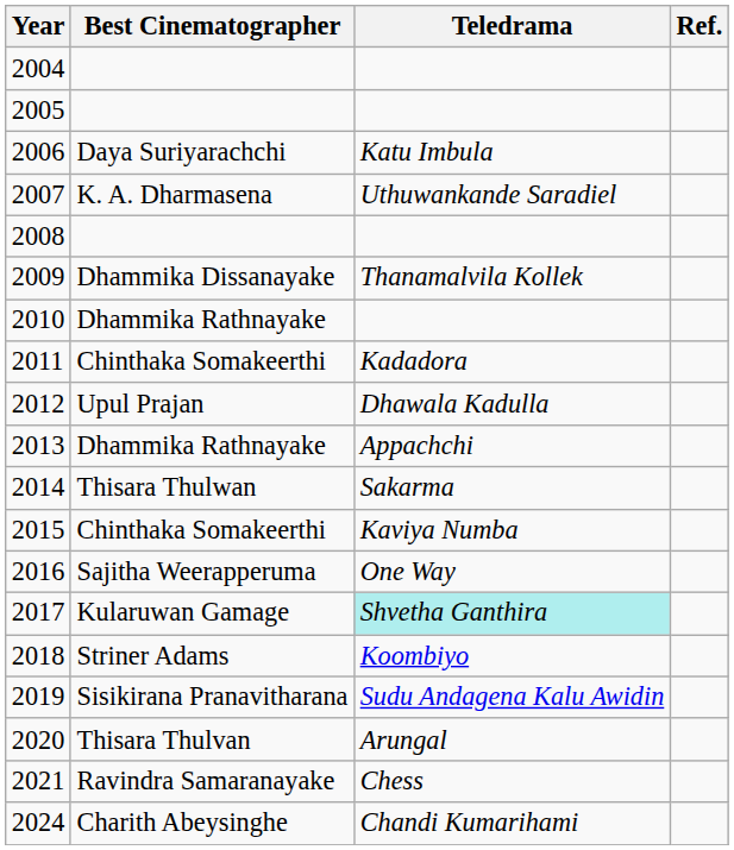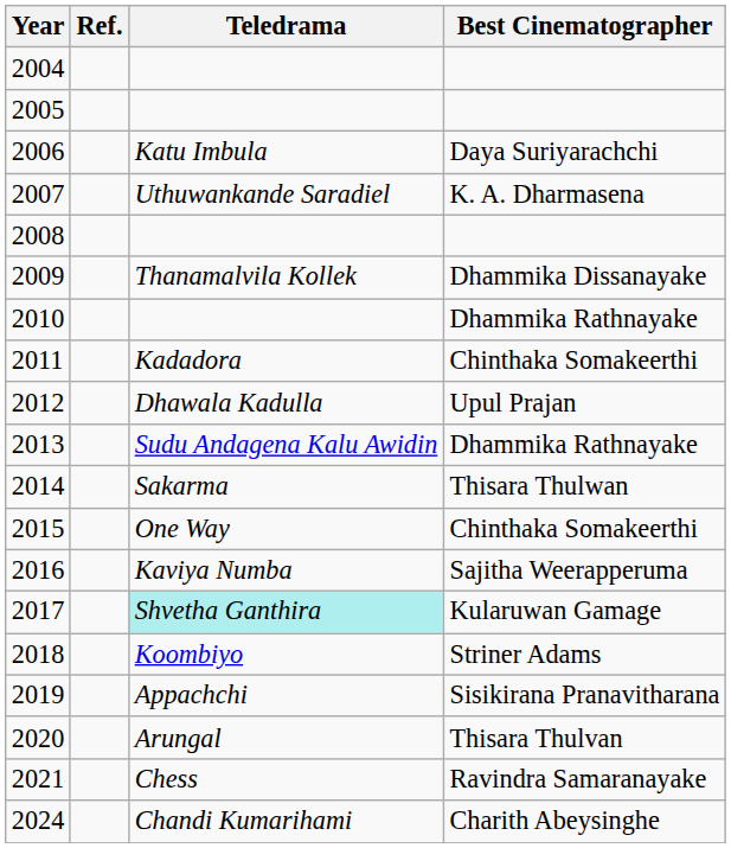columns swapped: Best Cinematographer <-> Ref.
2013 | Teledrama: Appachchi -> Sudu Andagena Kalu Awidin
2015 | Teledrama: Kaviya Numba -> One Way
2016 | Teledrama: One Way -> Kaviya Numba
2019 | Teledrama: Sudu Andagena Kalu Awidin -> Appachchi
